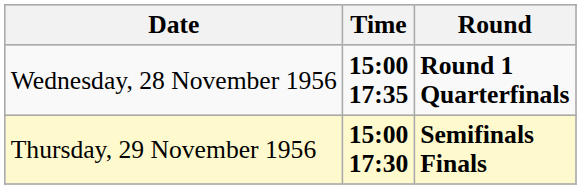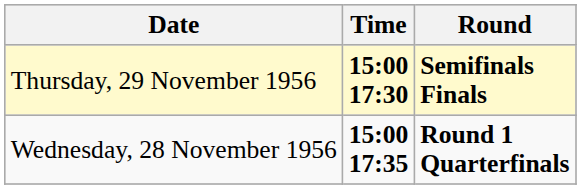rows swapped: Wednesday, 28 November 1956 <-> Thursday, 29 November 1956
